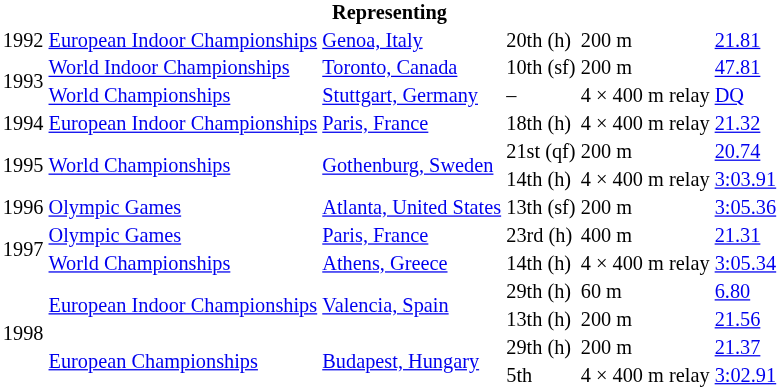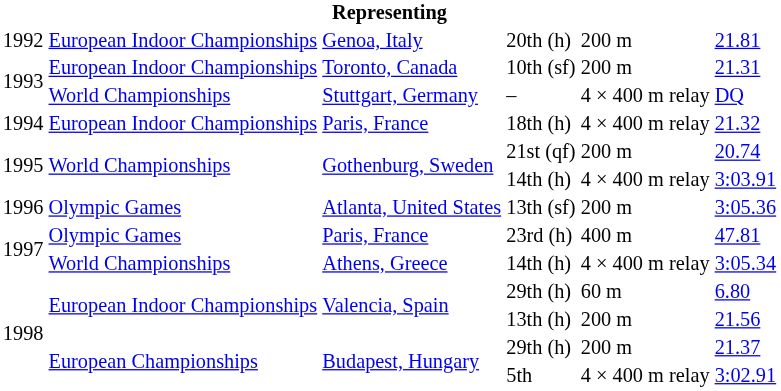10th (sf) | column 2: World Indoor Championships -> European Indoor Championships
10th (sf) | column 6: 47.81 -> 21.31
23rd (h) | column 6: 21.31 -> 47.81
